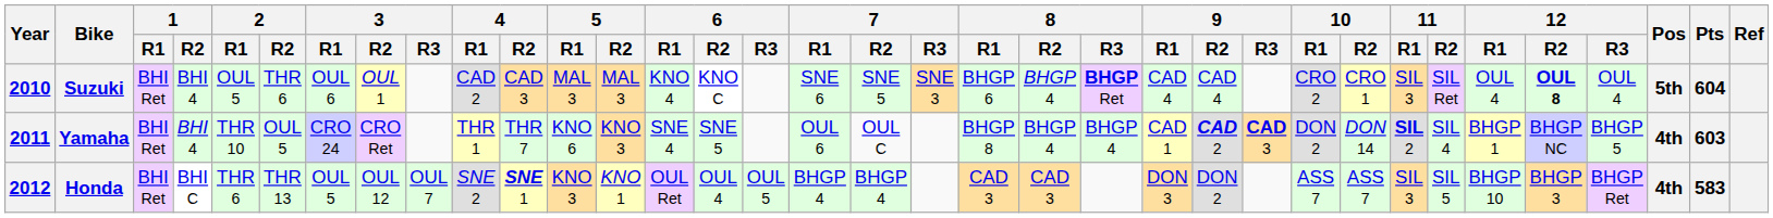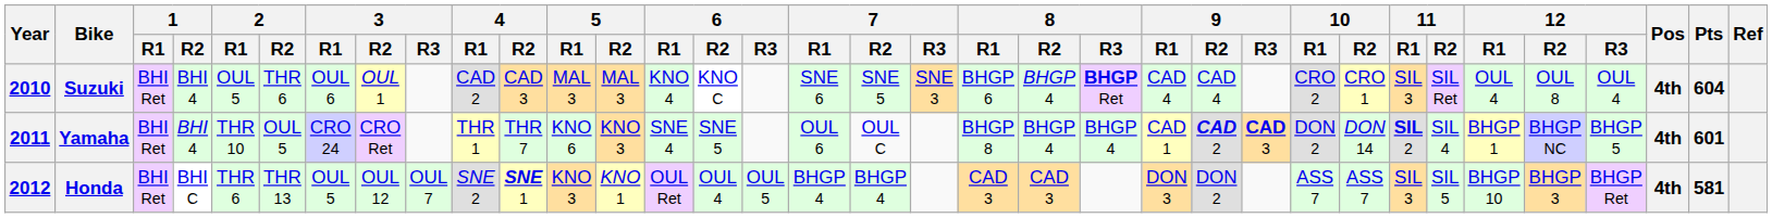Suzuki | 12 / R2: bold -> normal
Suzuki | Pos: 5th -> 4th
Yamaha | Pts: 603 -> 601
Honda | Pts: 583 -> 581
